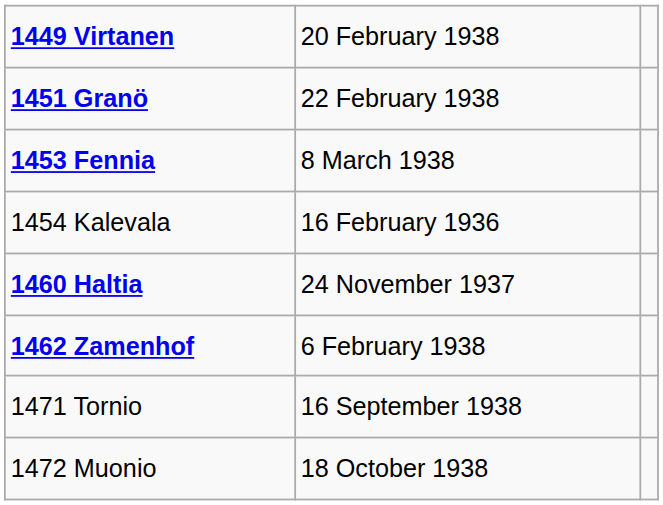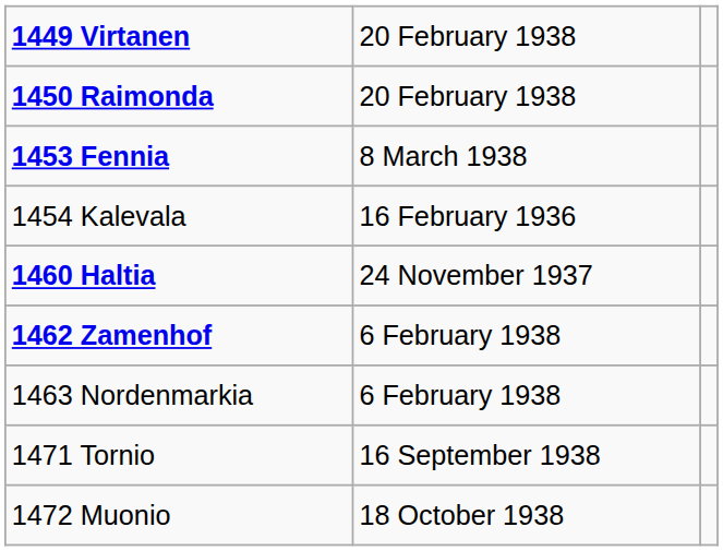+ row: 1450 Raimonda | 20 February 1938
- row: 1451 Granö | 22 February 1938
+ row: 1463 Nordenmarkia | 6 February 1938
